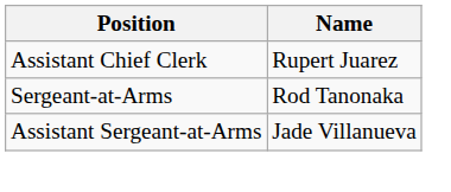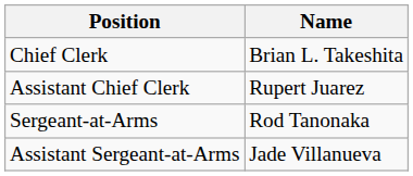+ row: Chief Clerk | Brian L. Takeshita
